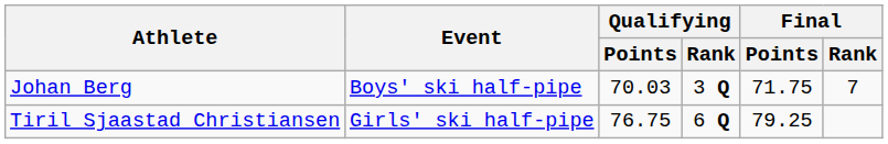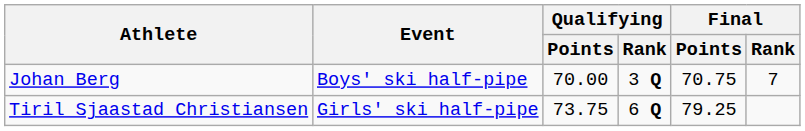Johan Berg | Qualifying / Points: 70.03 -> 70.00
Johan Berg | Final / Points: 71.75 -> 70.75
Tiril Sjaastad Christiansen | Qualifying / Points: 76.75 -> 73.75
